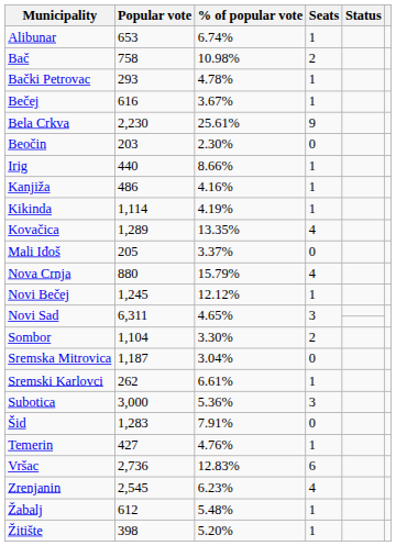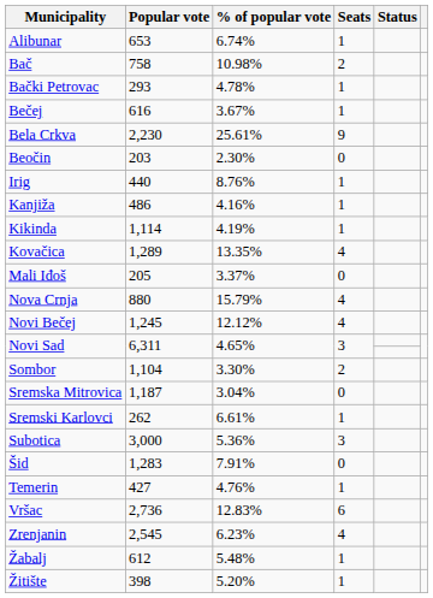Irig | % of popular vote: 8.66% -> 8.76%
Novi Bečej | Seats: 1 -> 4
